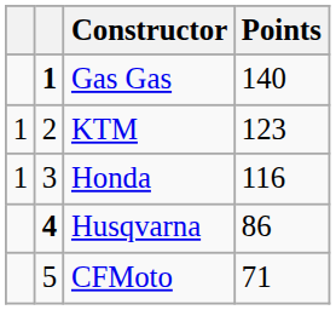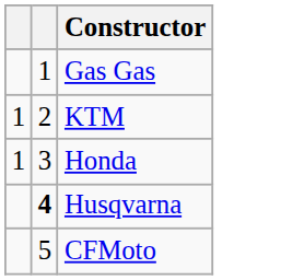- column: Points | 140 | 123 | 116 | 86 | 71
Gas Gas | column 2: bold -> normal
